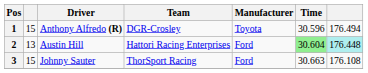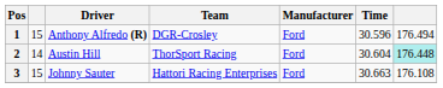1 | Manufacturer: Toyota -> Ford
2 | column 2: 13 -> 14
2 | Team: Hattori Racing Enterprises -> ThorSport Racing
2 | Time: lightgreen background -> no background
3 | Team: ThorSport Racing -> Hattori Racing Enterprises
